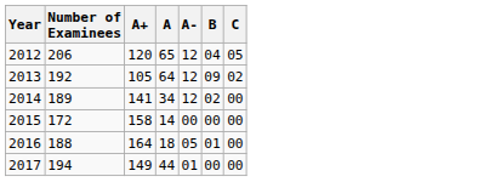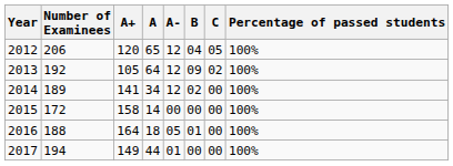+ column: Percentage of passed students | 100% | 100% | 100% | 100% | 100% | 100%
